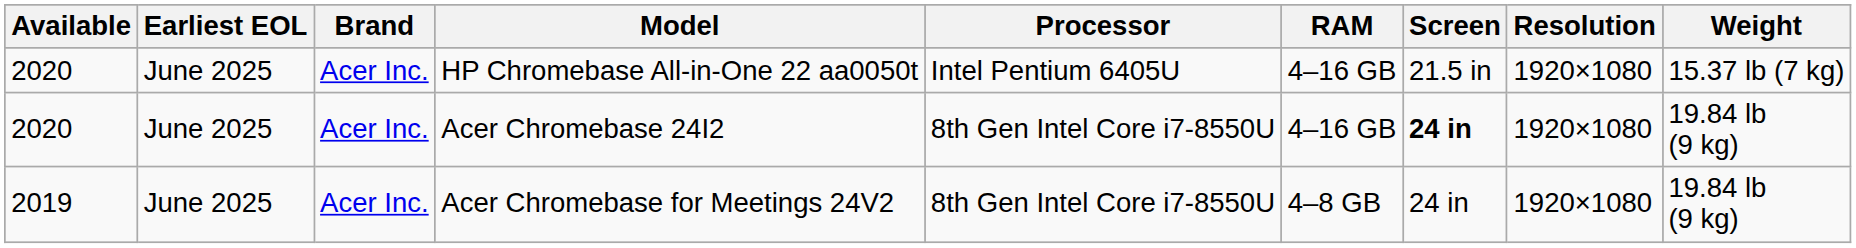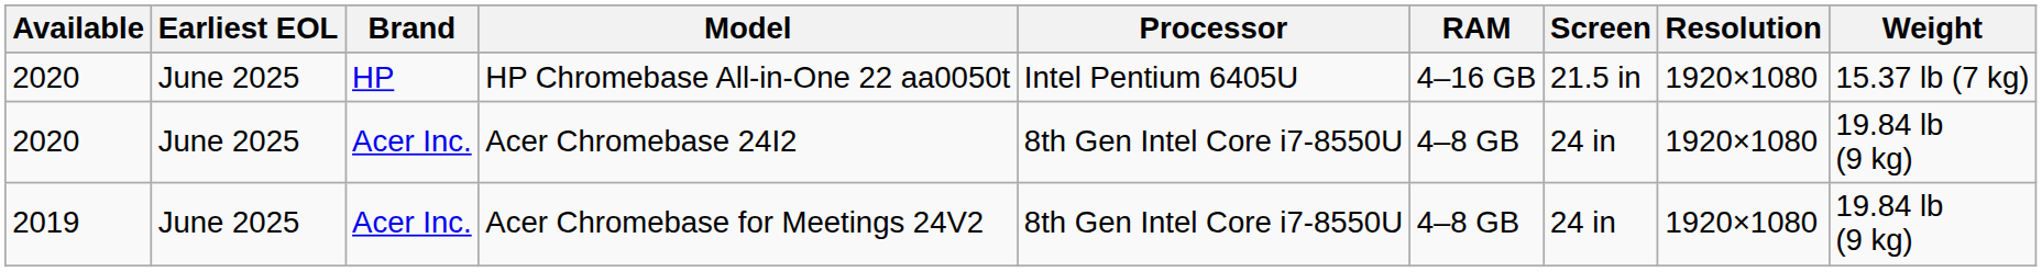HP Chromebase All-in-One 22 aa0050t | Brand: Acer Inc. -> HP
Acer Chromebase 24I2 | RAM: 4–16 GB -> 4–8 GB
Acer Chromebase 24I2 | Screen: bold -> normal
